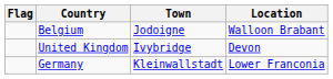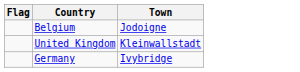- column: Location | Walloon Brabant | Devon | Lower Franconia
United Kingdom | Town: Ivybridge -> Kleinwallstadt
Germany | Town: Kleinwallstadt -> Ivybridge
